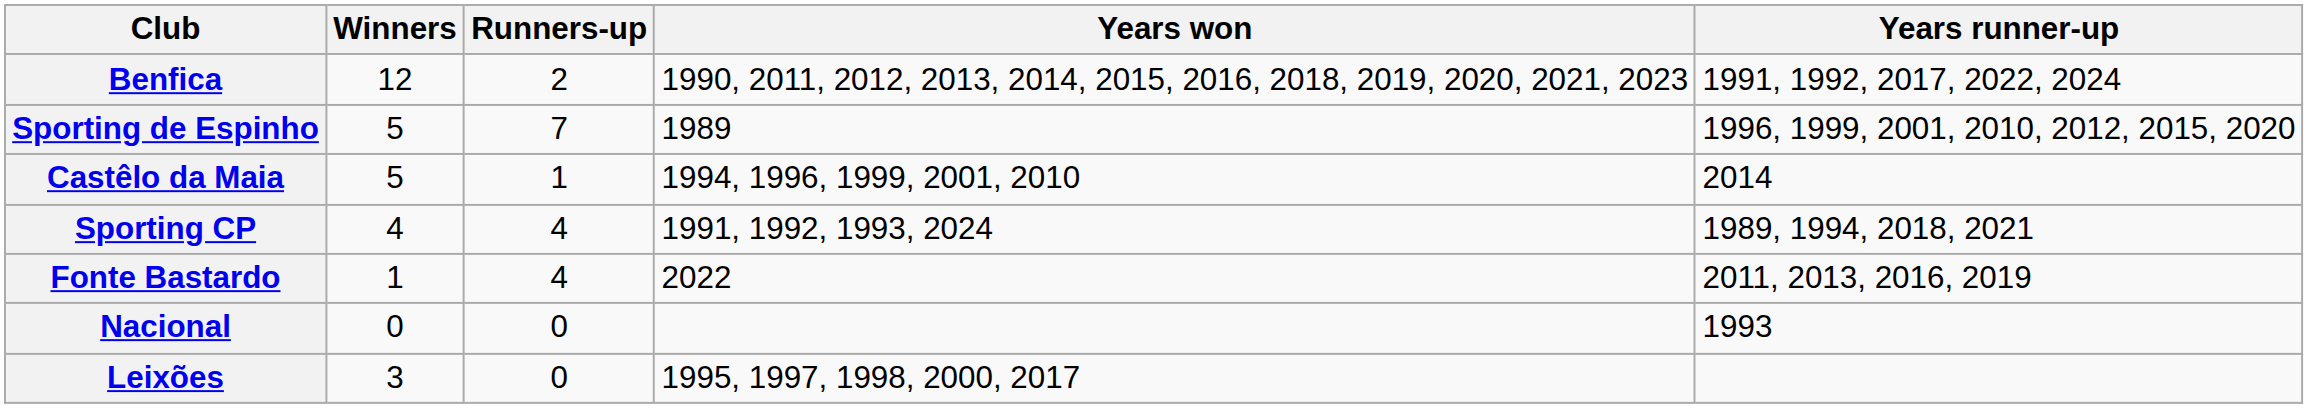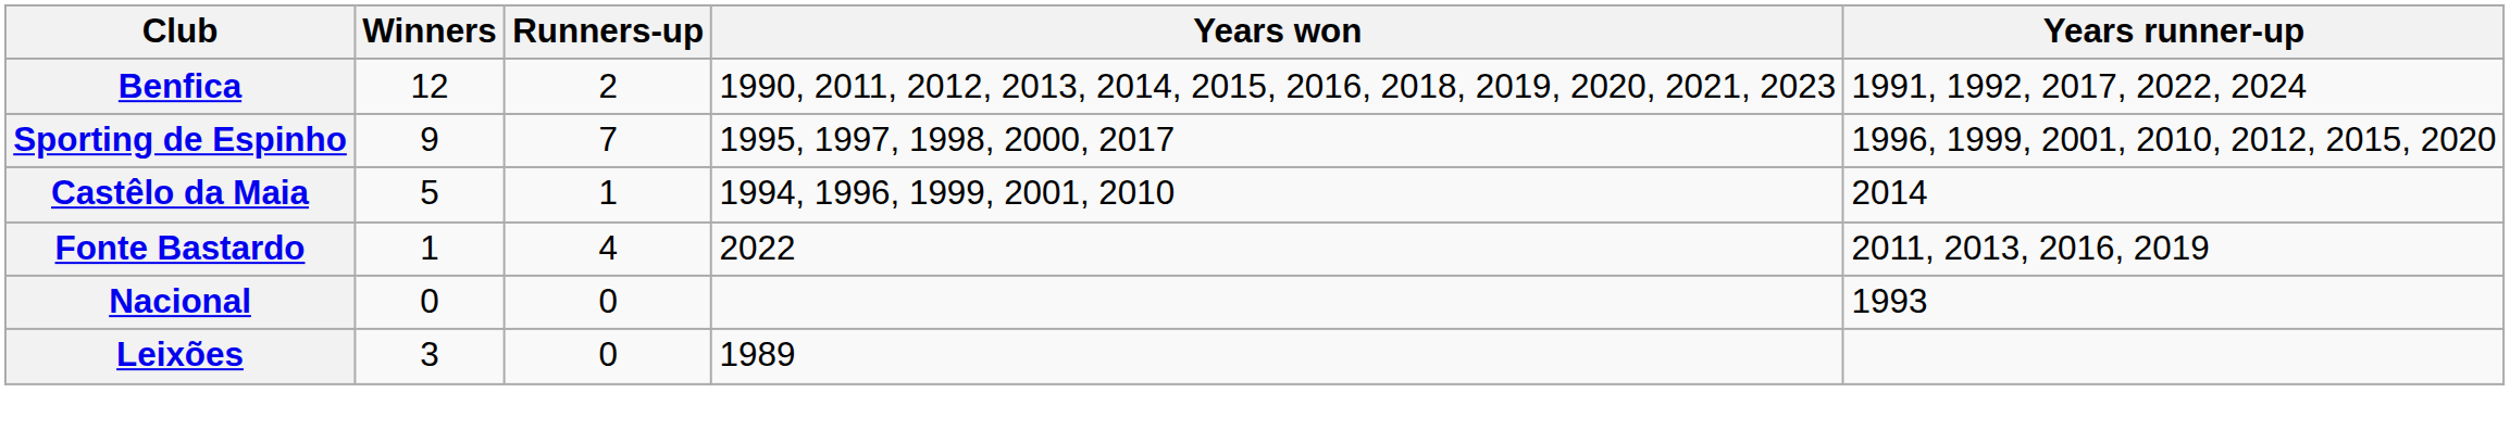Sporting de Espinho | Winners: 5 -> 9
Sporting de Espinho | Years won: 1989 -> 1995, 1997, 1998, 2000, 2017
- row: Sporting CP | 4 | 4 | 1991, 1992, 1993, 2024 | 1989, 1994, 2018, 2021
Leixões | Years won: 1995, 1997, 1998, 2000, 2017 -> 1989
